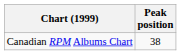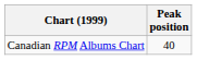Canadian RPM Albums Chart | Peak position: 38 -> 40
